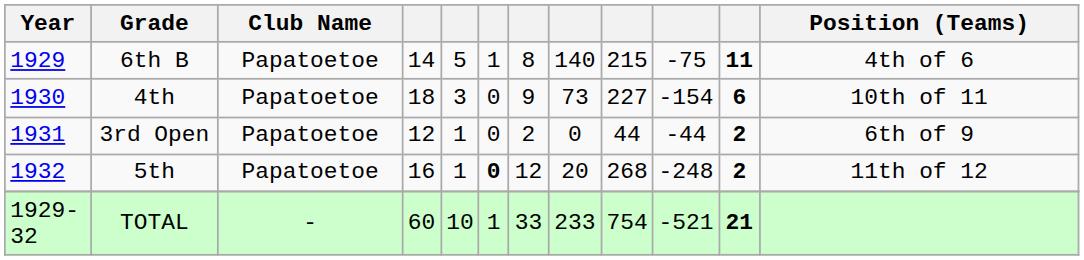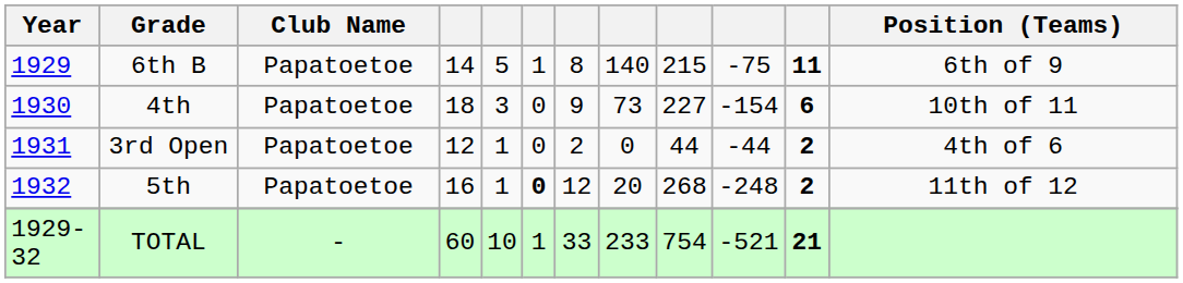6th B | Position (Teams): 4th of 6 -> 6th of 9
3rd Open | Position (Teams): 6th of 9 -> 4th of 6
